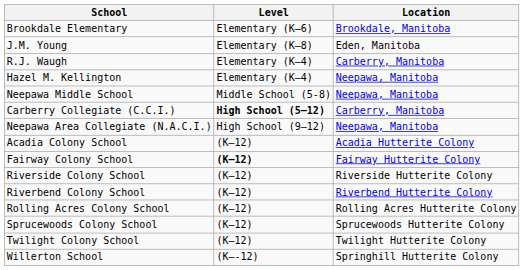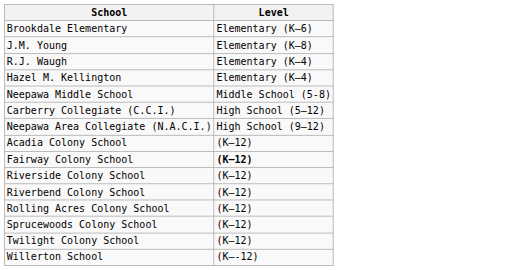- column: Location | Brookdale, Manitoba | Eden, Manitoba | Carberry, Manitoba | Neepawa, Manitoba | Neepawa‚ Manitoba | Carberry, Manitoba | Neepawa, Manitoba | Acadia Hutterite Colony | Fairway Hutterite Colony | Riverside Hutterite Colony | Riverbend Hutterite Colony | Rolling Acres Hutterite Colony | Sprucewoods Hutterite Colony | Twilight Hutterite Colony | Springhill Hutterite Colony
Carberry Collegiate (C.C.I.) | Level: bold -> normal
